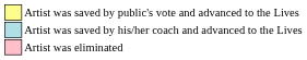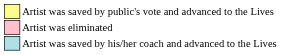rows swapped: Artist was saved by his/her coach and advanced to the Lives <-> Artist was eliminated
